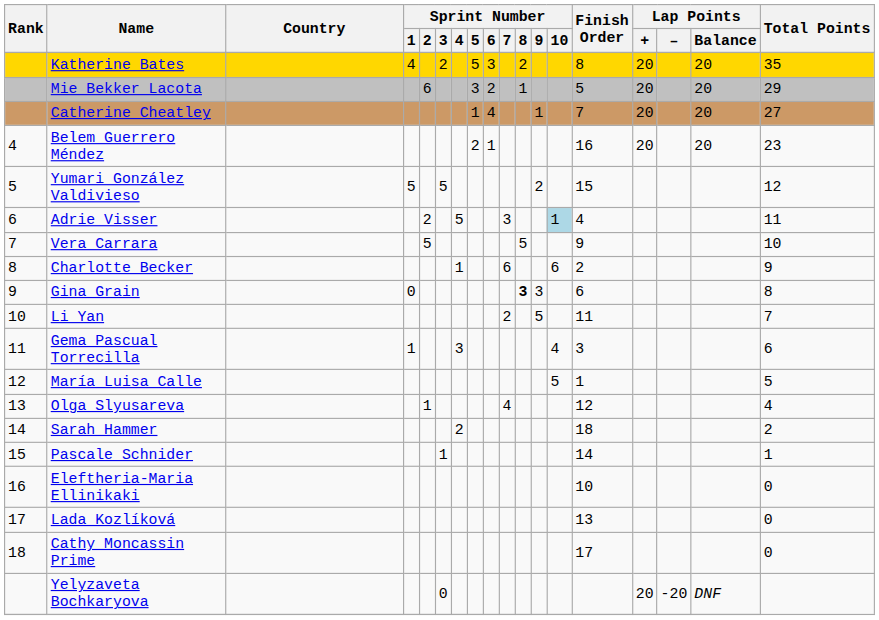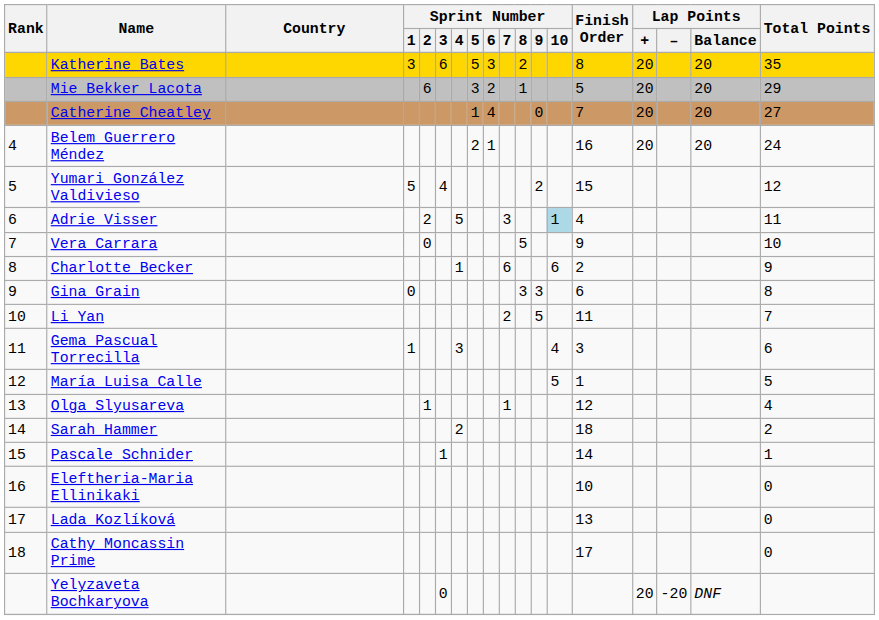Katherine Bates | Sprint Number / 1: 4 -> 3
Katherine Bates | Sprint Number / 3: 2 -> 6
Catherine Cheatley | Sprint Number / 9: 1 -> 0
Belem Guerrero Méndez | Total Points: 23 -> 24
Yumari González Valdivieso | Sprint Number / 3: 5 -> 4
Vera Carrara | Sprint Number / 2: 5 -> 0
Gina Grain | Sprint Number / 8: bold -> normal
Olga Slyusareva | Sprint Number / 7: 4 -> 1
